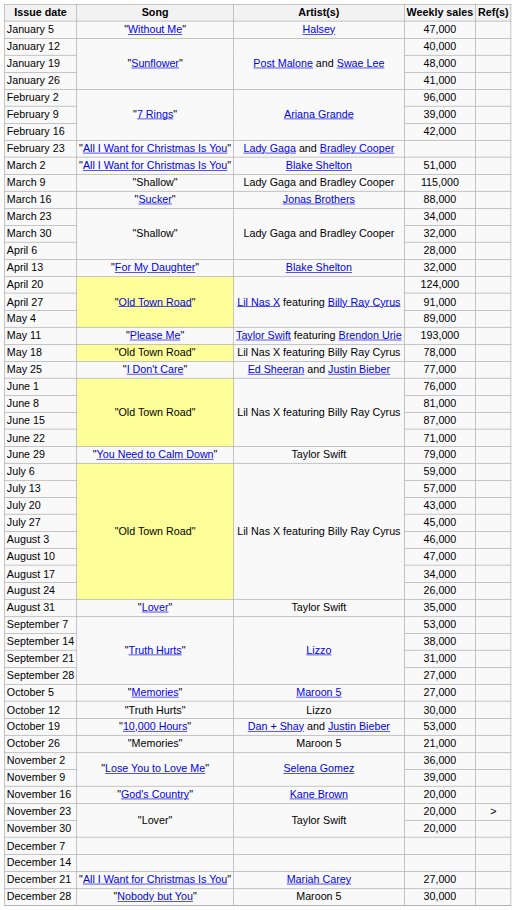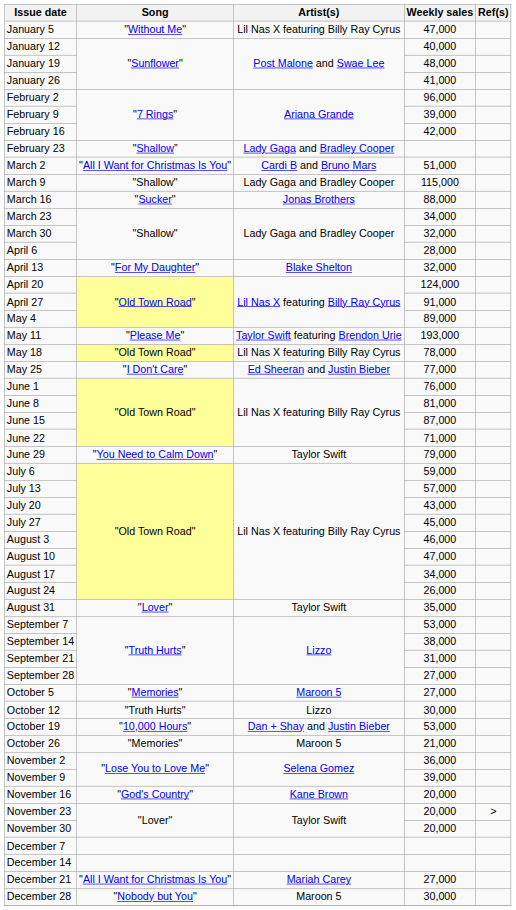January 5 | Artist(s): Halsey -> Lil Nas X featuring Billy Ray Cyrus
February 23 | Song: "All I Want for Christmas Is You" -> "Shallow”
March 2 | Artist(s): Blake Shelton -> Cardi B and Bruno Mars
